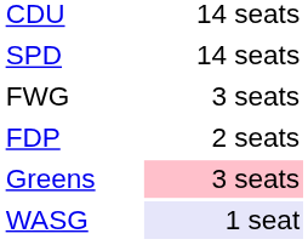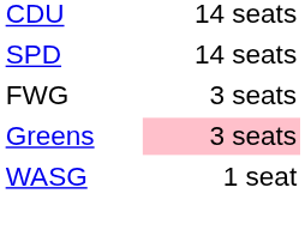- row: FDP | 2 seats
WASG | column 2: lavender background -> no background
